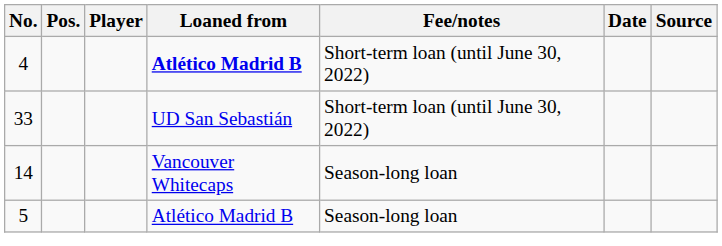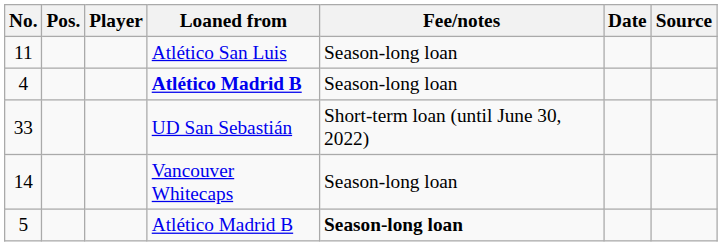+ row: 11 | Atlético San Luis | Season-long loan
4 | Fee/notes: Short-term loan (until June 30, 2022) -> Season-long loan
5 | Fee/notes: normal -> bold
